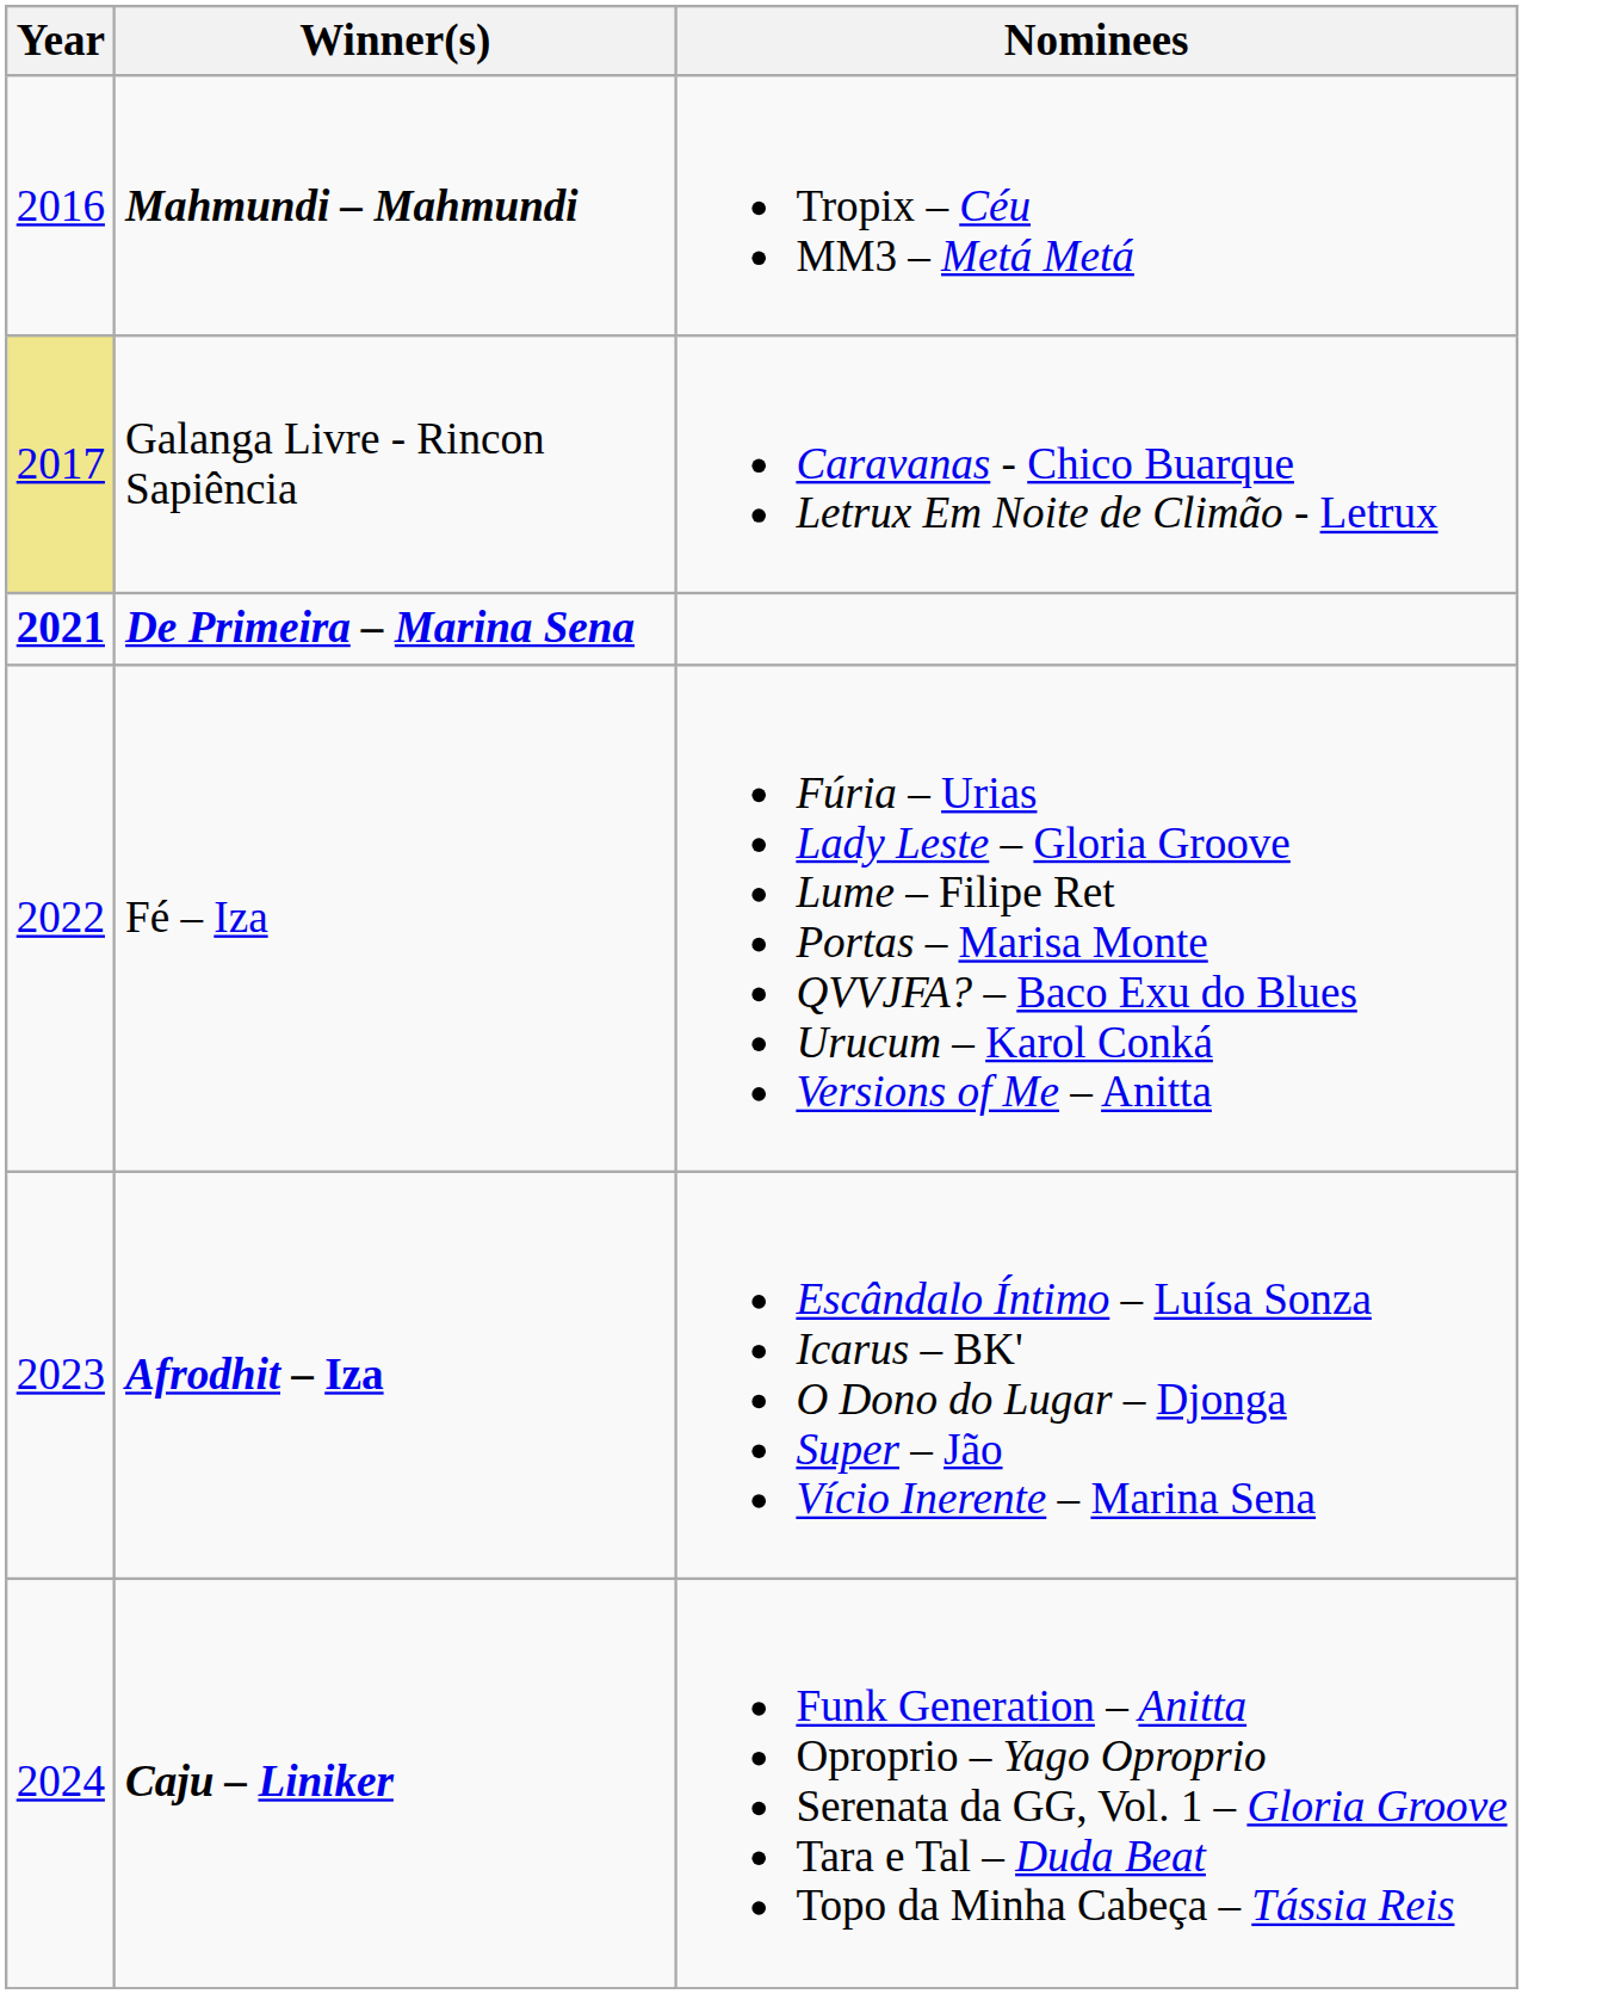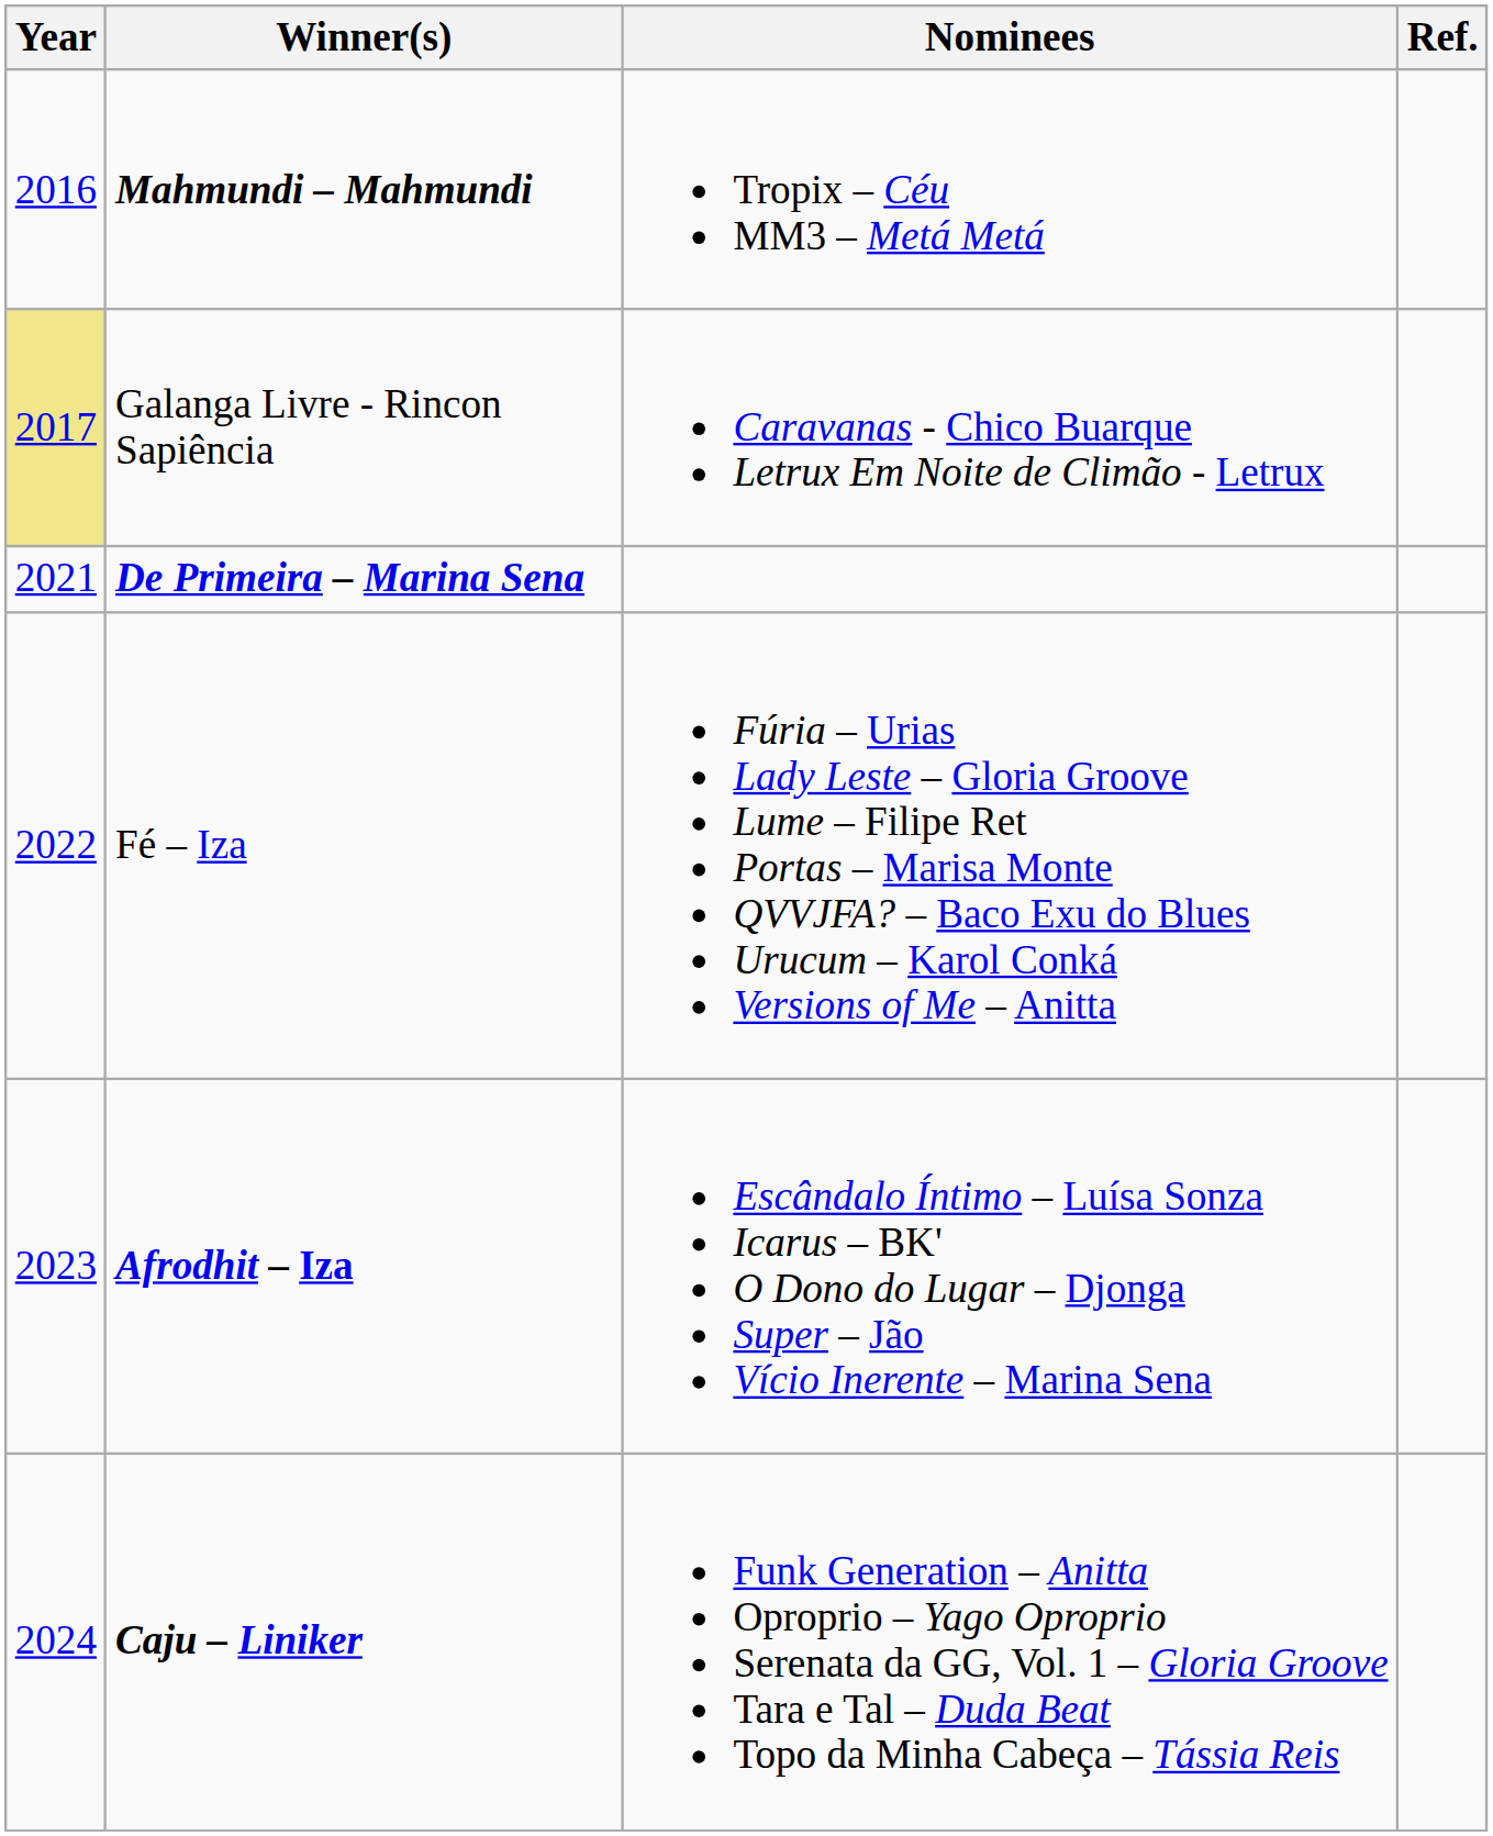+ column: Ref.
De Primeira – Marina Sena | Year: bold -> normal
